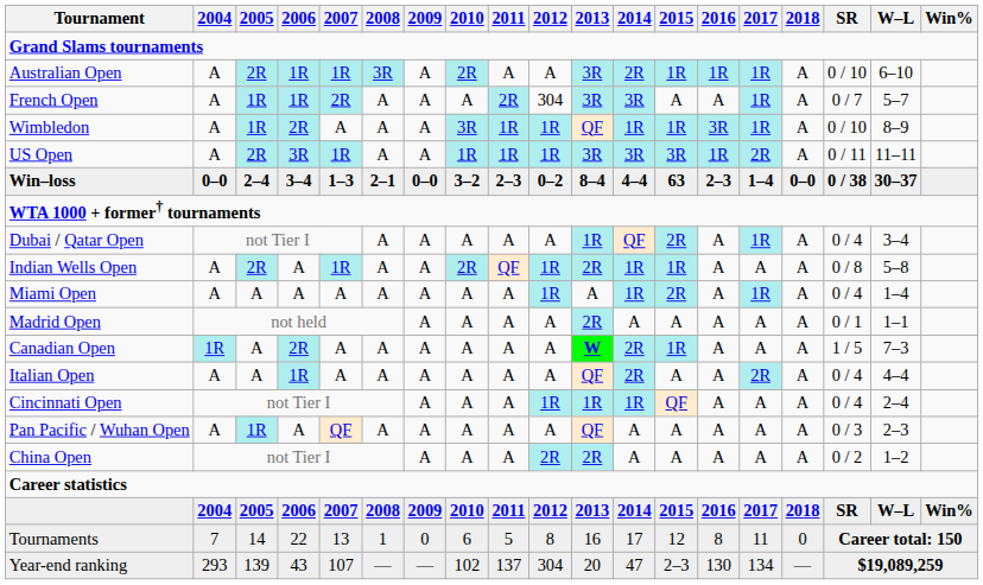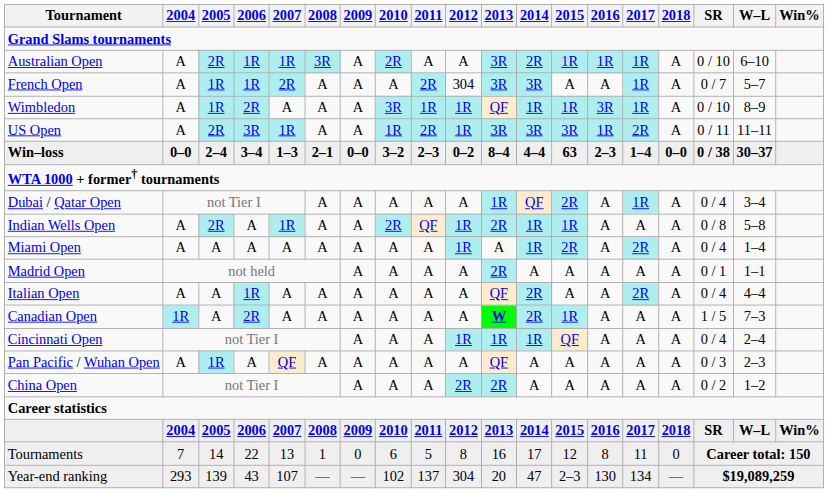US Open | 2011: 1R -> 2R
Miami Open | 2017: 1R -> 2R
rows swapped: Italian Open <-> Canadian Open
